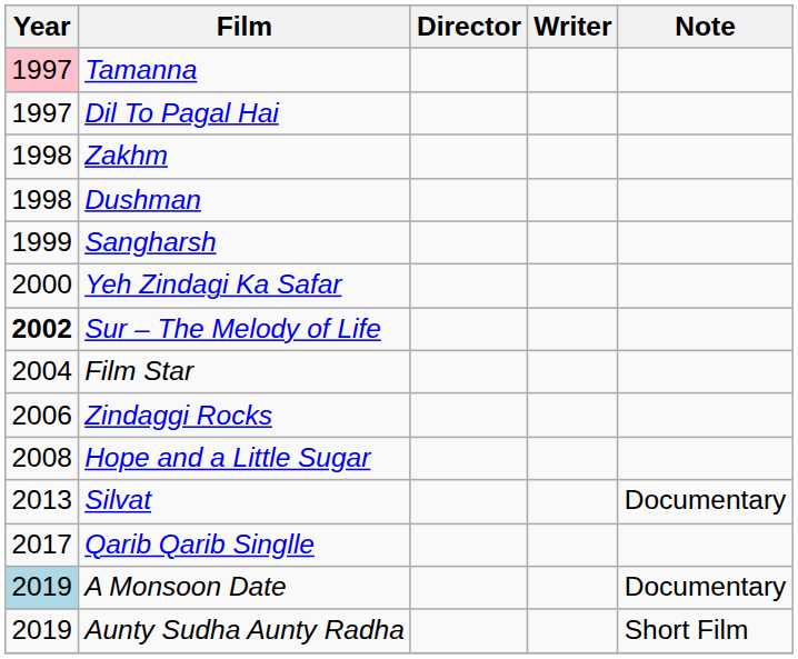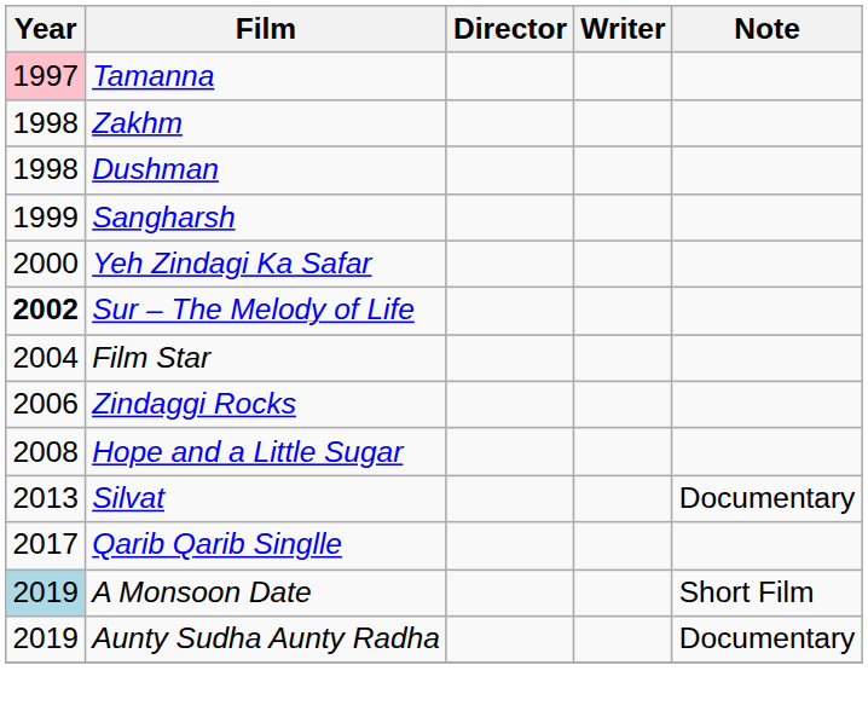- row: 1997 | Dil To Pagal Hai
A Monsoon Date | Note: Documentary -> Short Film
Aunty Sudha Aunty Radha | Note: Short Film -> Documentary
